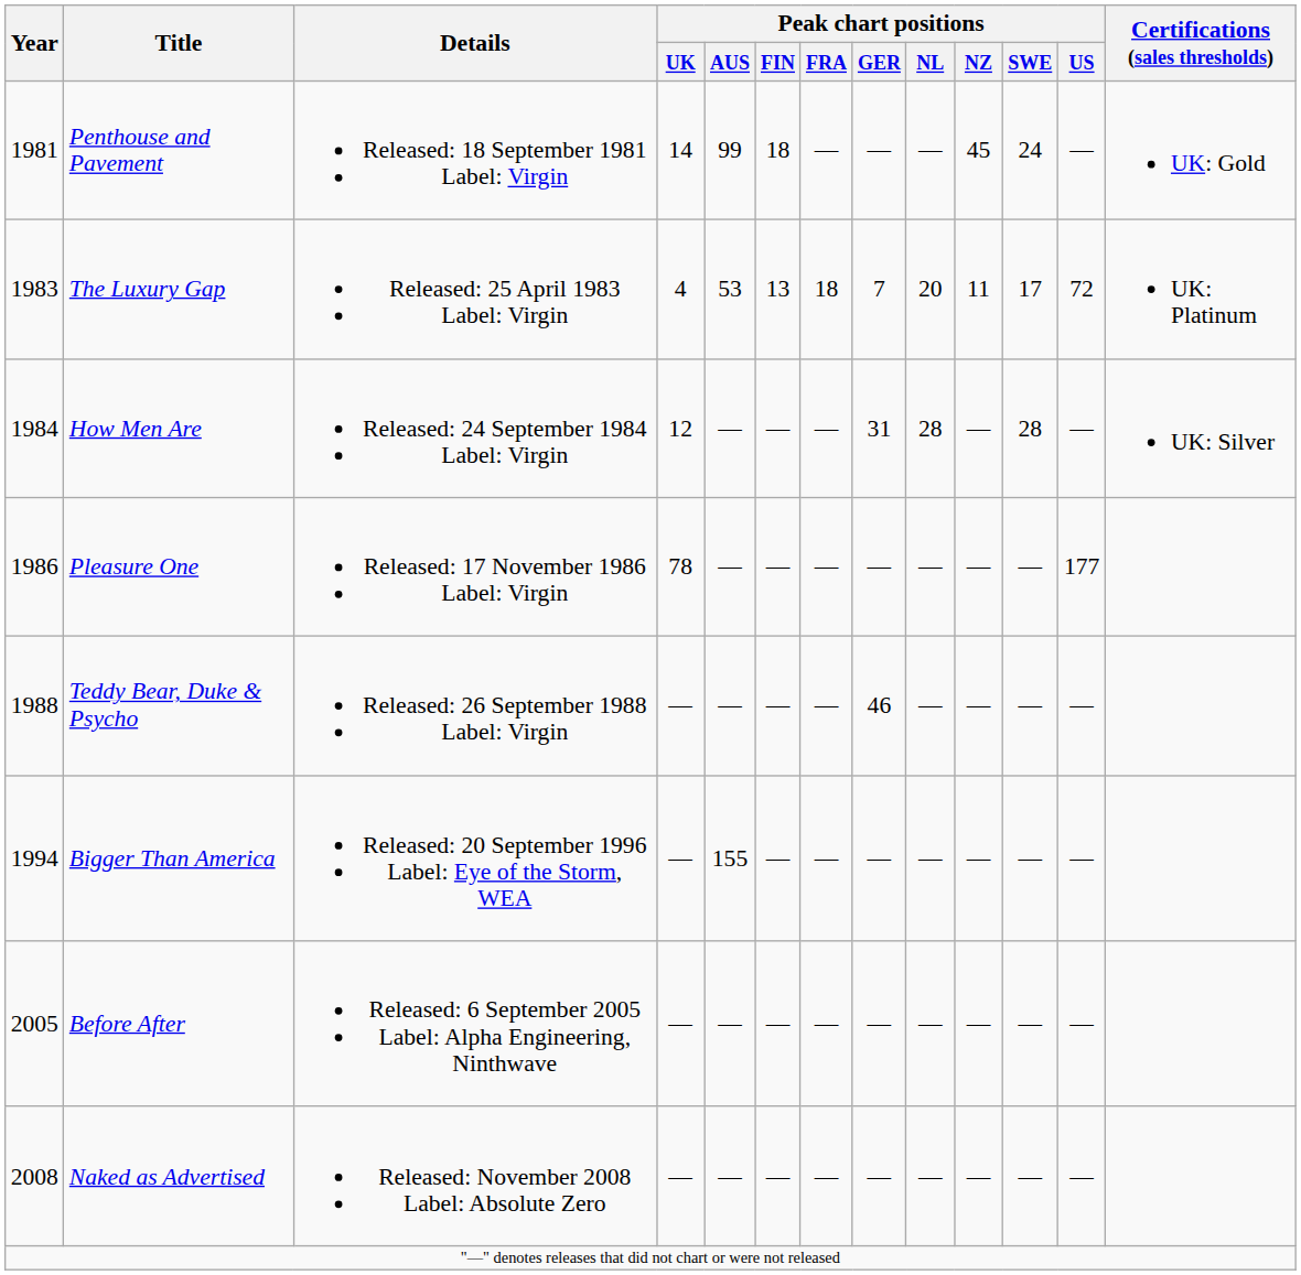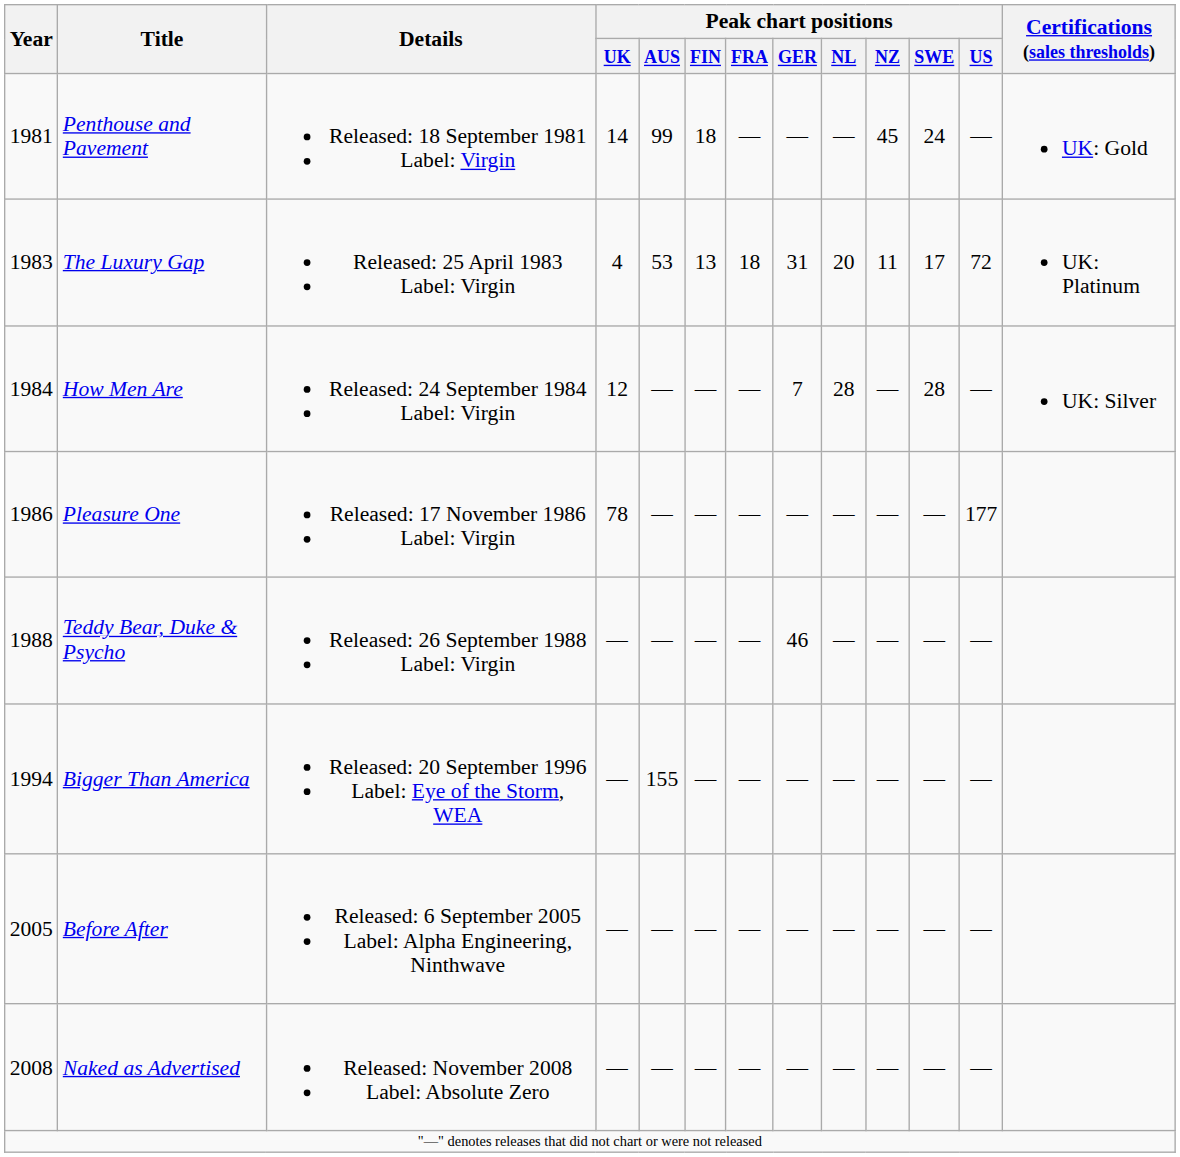The Luxury Gap | Peak chart positions / GER: 7 -> 31
How Men Are | Peak chart positions / GER: 31 -> 7
